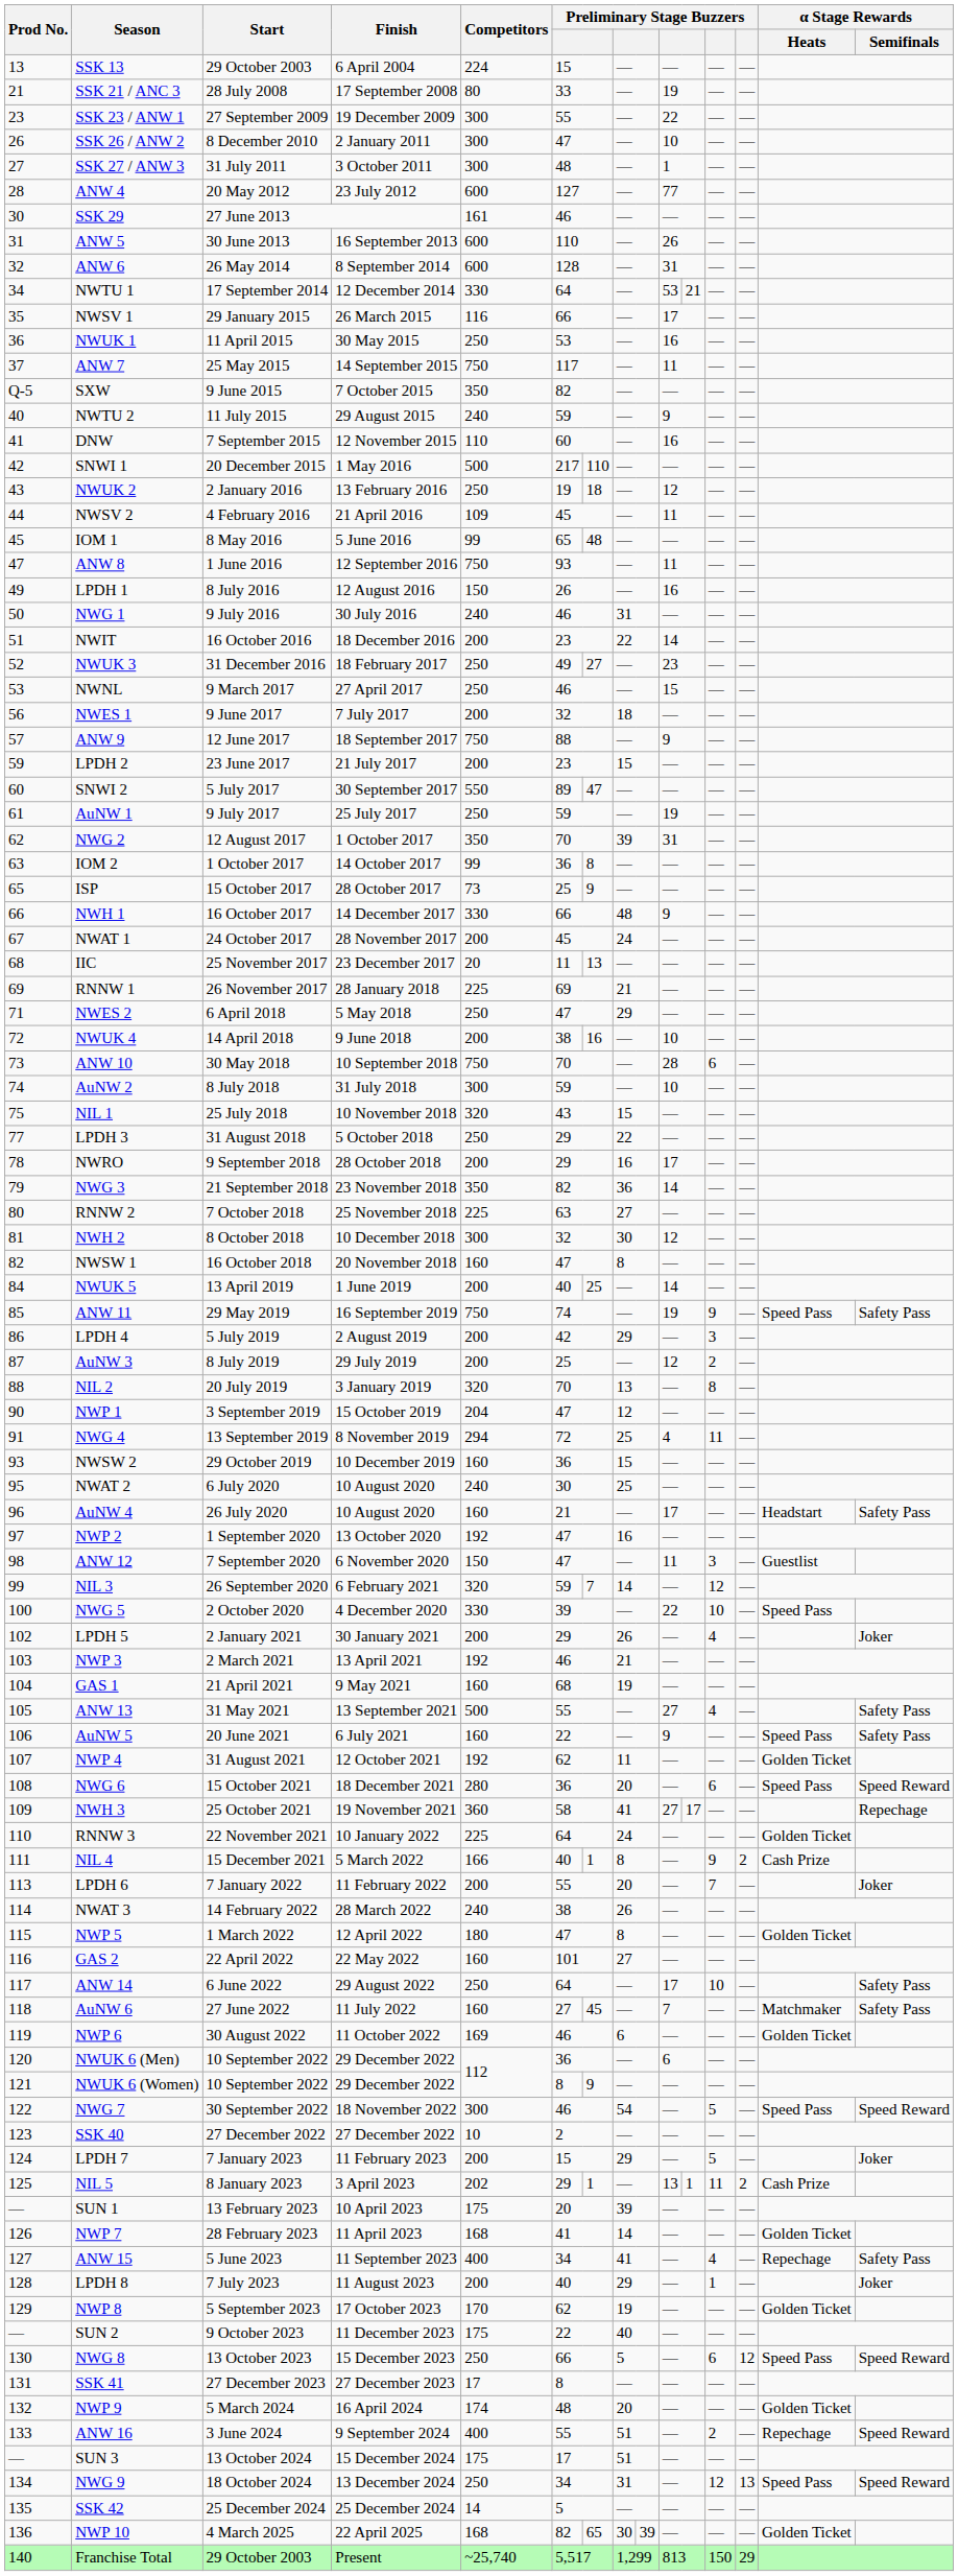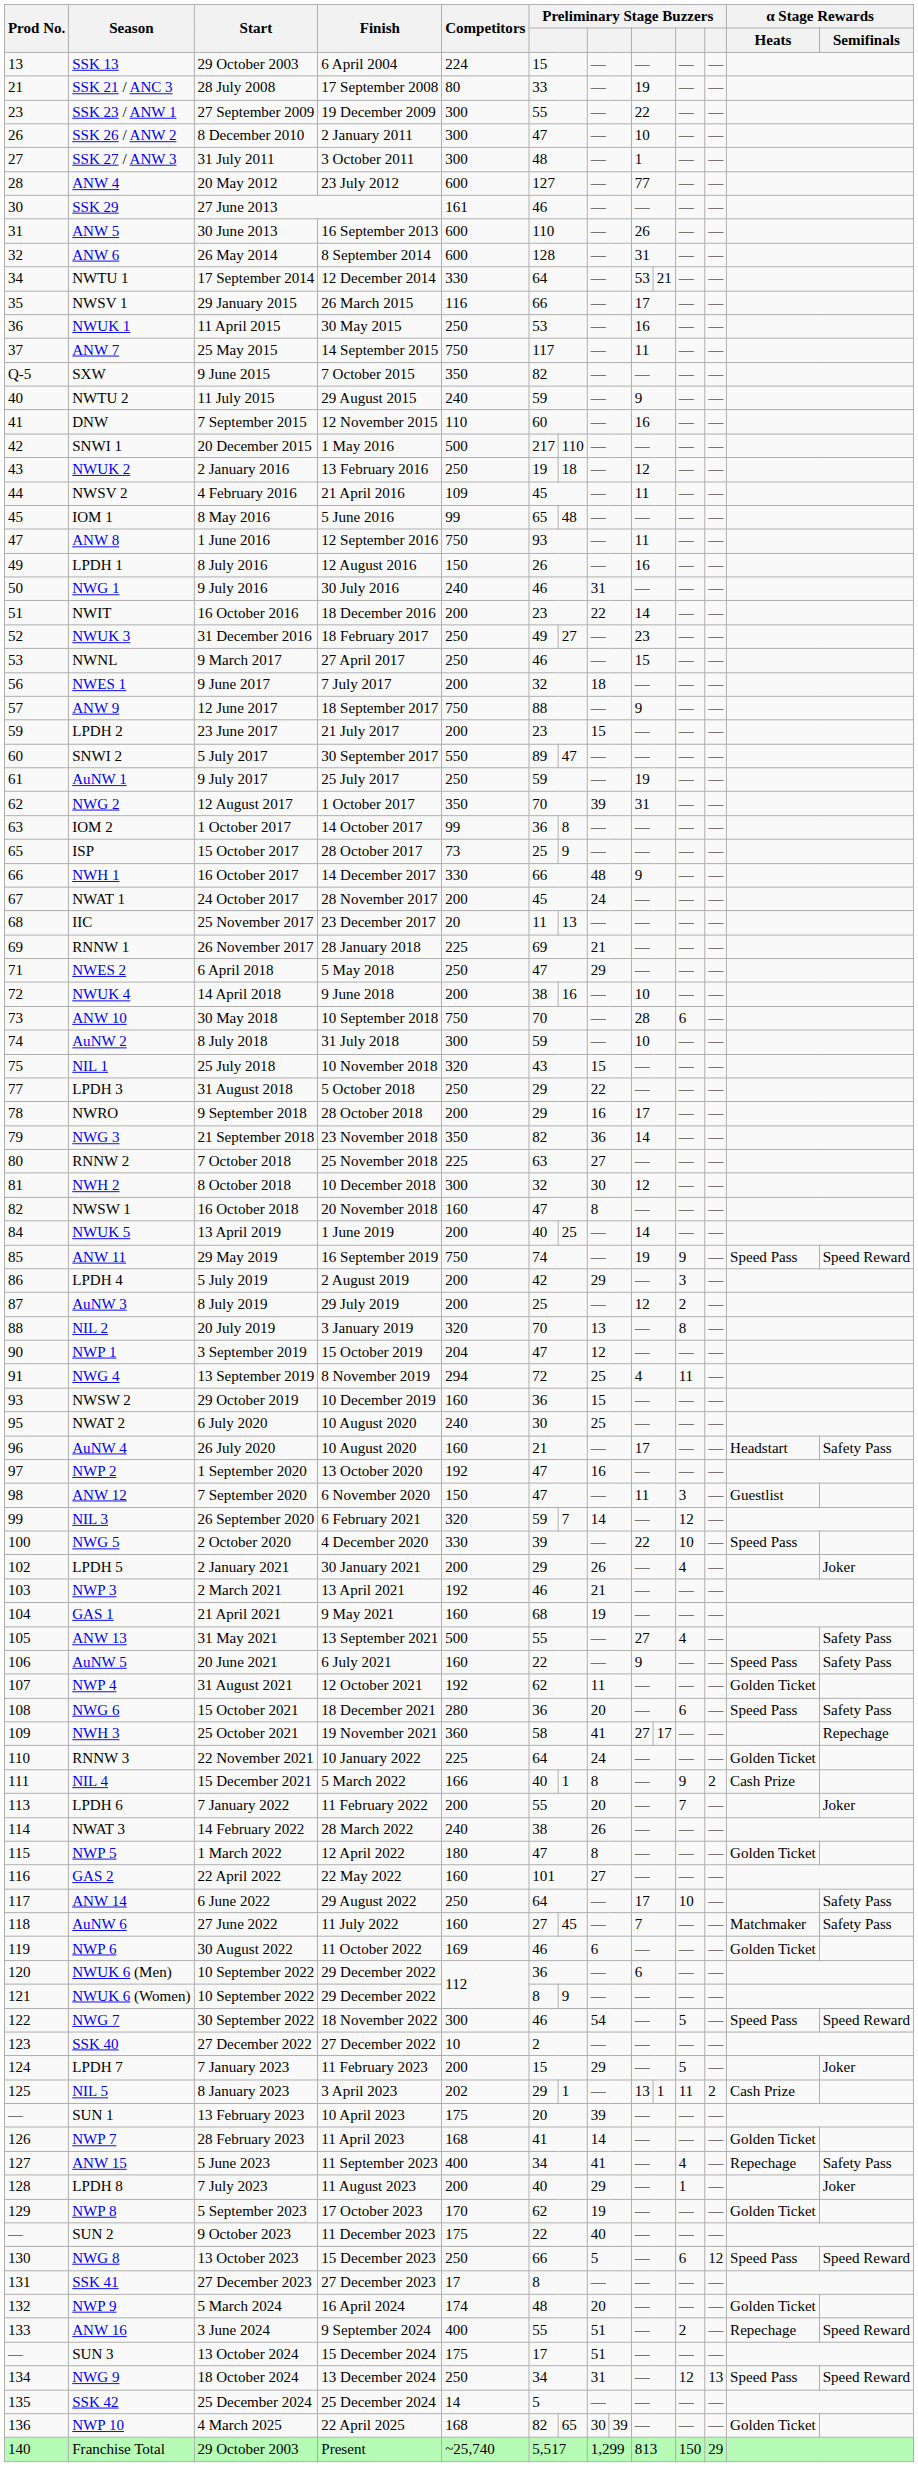ANW 11 | α Stage Rewards / Semifinals: Safety Pass -> Speed Reward
NWG 6 | α Stage Rewards / Semifinals: Speed Reward -> Safety Pass
